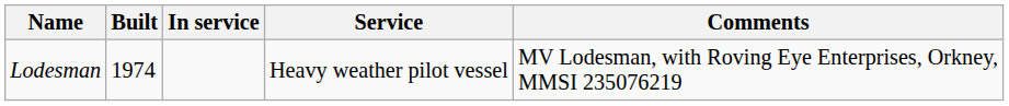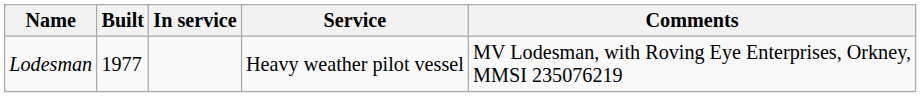Lodesman | Built: 1974 -> 1977
